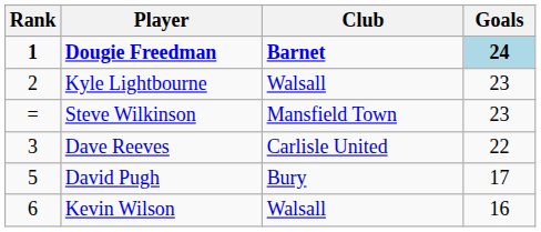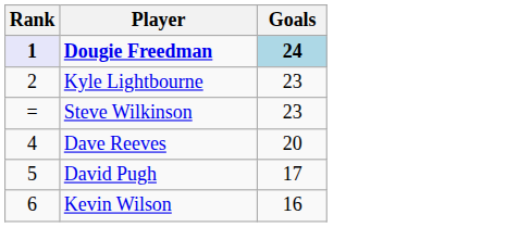- column: Club | Barnet | Walsall | Mansfield Town | Carlisle United | Bury | Walsall
Dougie Freedman | Rank: no background -> lavender background
Dave Reeves | Rank: 3 -> 4
Dave Reeves | Goals: 22 -> 20
